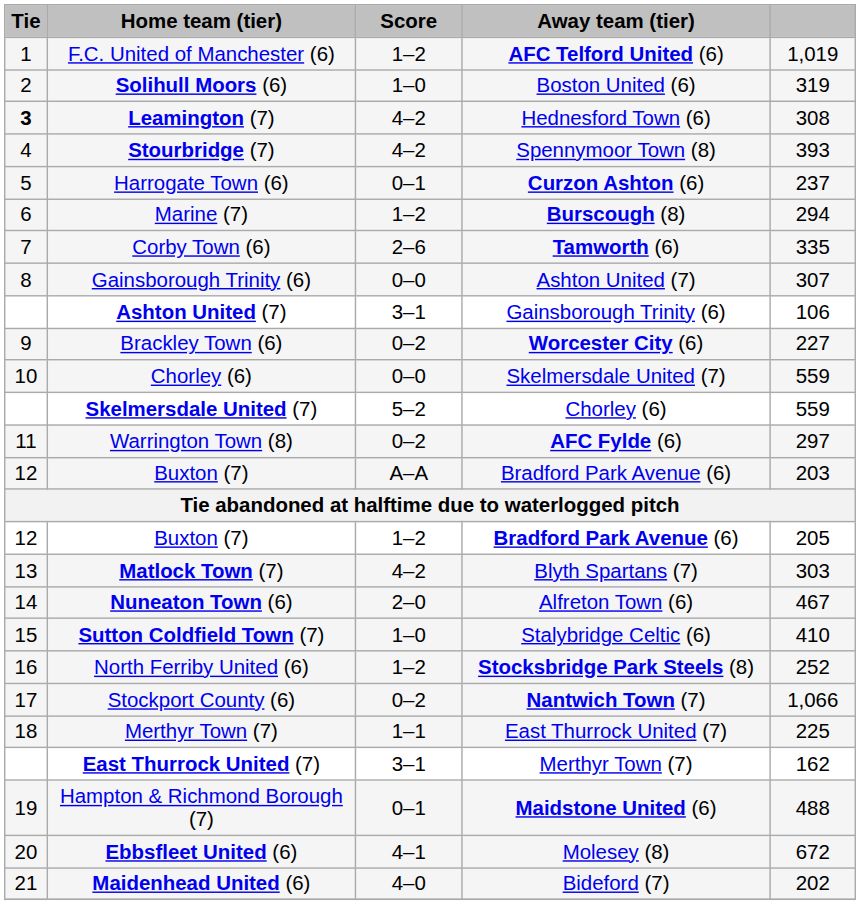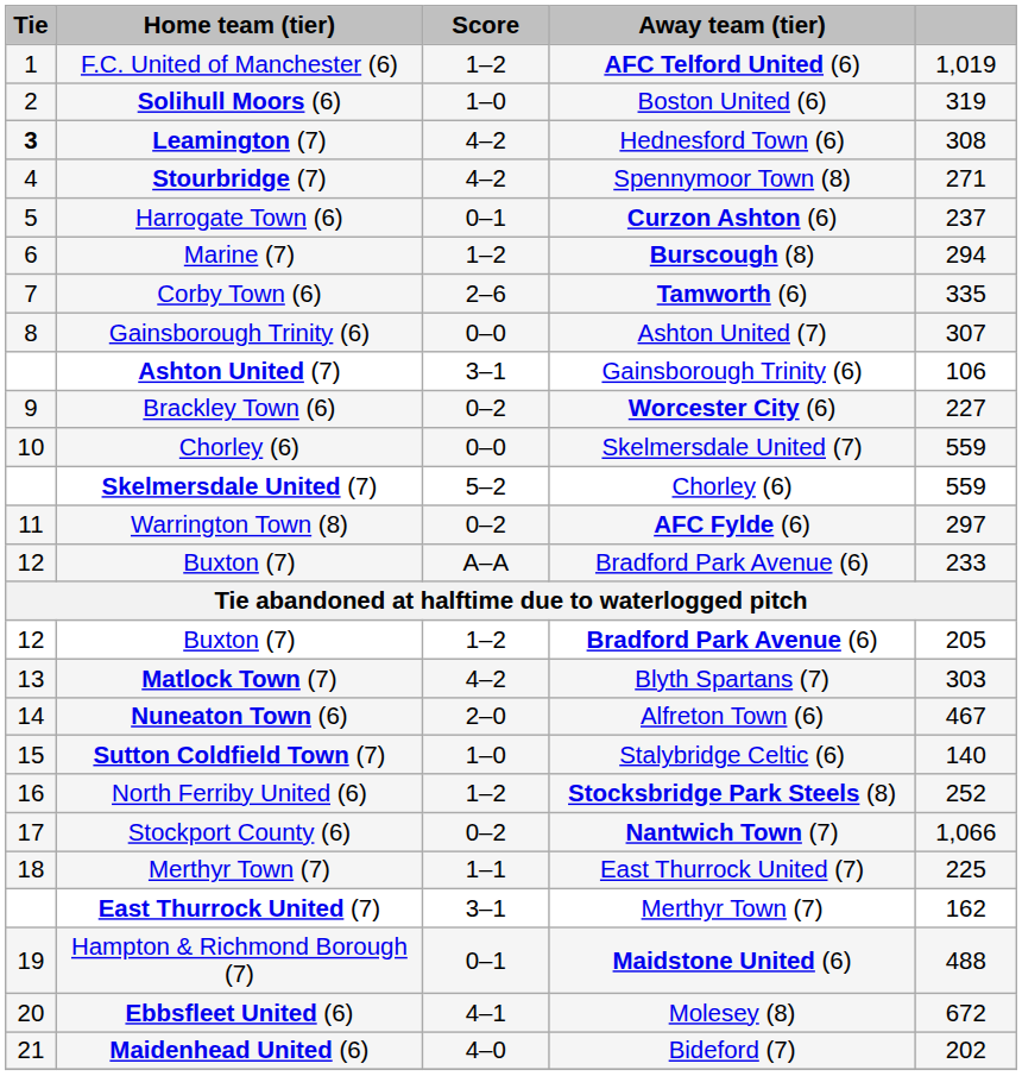Stourbridge (7) | column 5: 393 -> 271
Buxton (7) / A–A | column 5: 203 -> 233
Sutton Coldfield Town (7) | column 5: 410 -> 140
